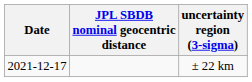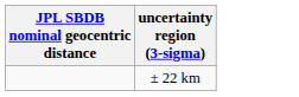- column: Date | 2021-12-17
